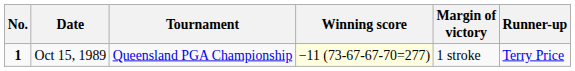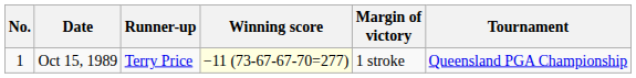columns swapped: Tournament <-> Runner-up
Oct 15, 1989 | No.: bold -> normal
